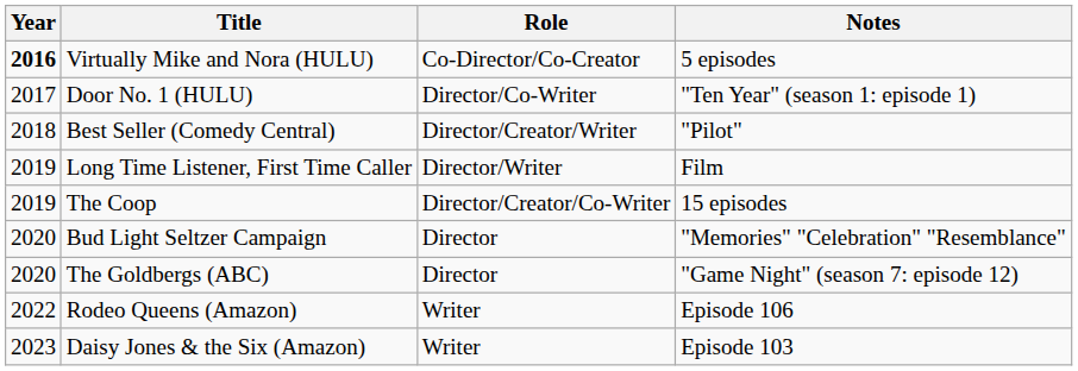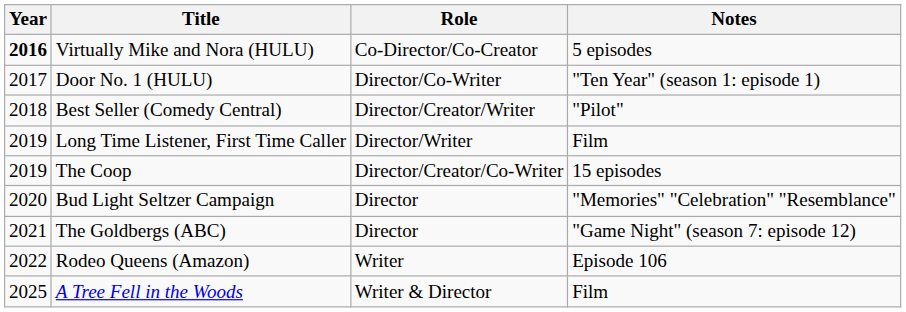The Goldbergs (ABC) | Year: 2020 -> 2021
- row: 2023 | Daisy Jones & the Six (Amazon) | Writer | Episode 103
+ row: 2025 | A Tree Fell in the Woods | Writer & Director | Film
